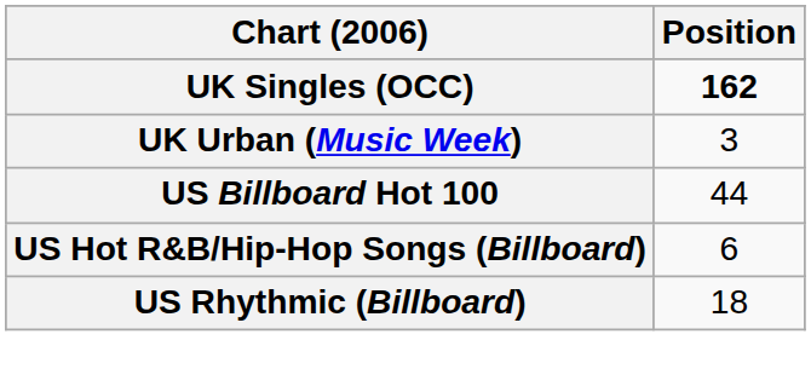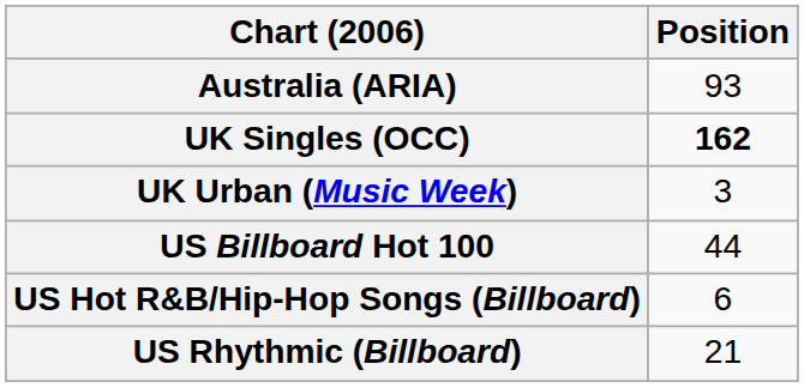+ row: Australia (ARIA) | 93
US Rhythmic (Billboard) | Position: 18 -> 21
